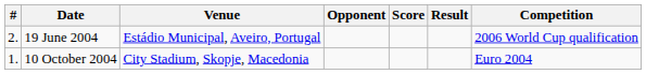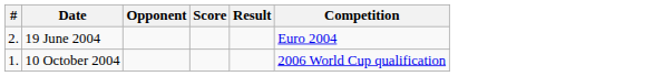- column: Venue | Estádio Municipal, Aveiro, Portugal | City Stadium, Skopje, Macedonia
19 June 2004 | Competition: 2006 World Cup qualification -> Euro 2004
10 October 2004 | Competition: Euro 2004 -> 2006 World Cup qualification
